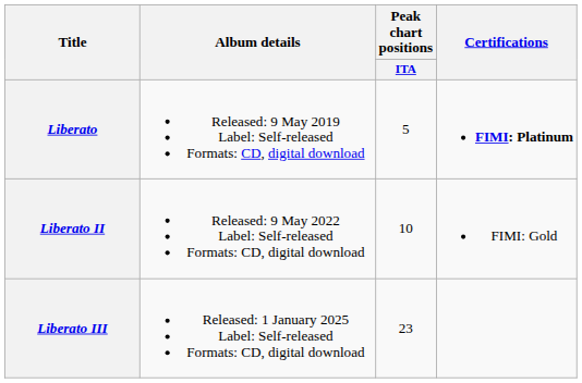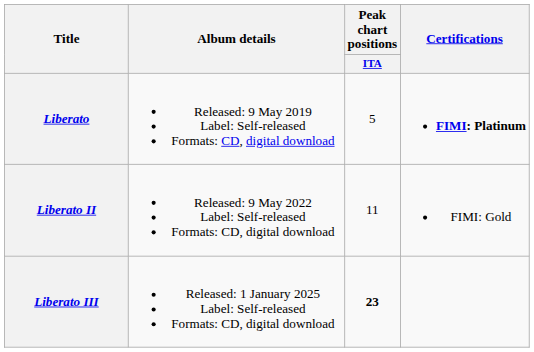Liberato II | Peak chart positions / ITA: 10 -> 11
Liberato III | Peak chart positions / ITA: normal -> bold
